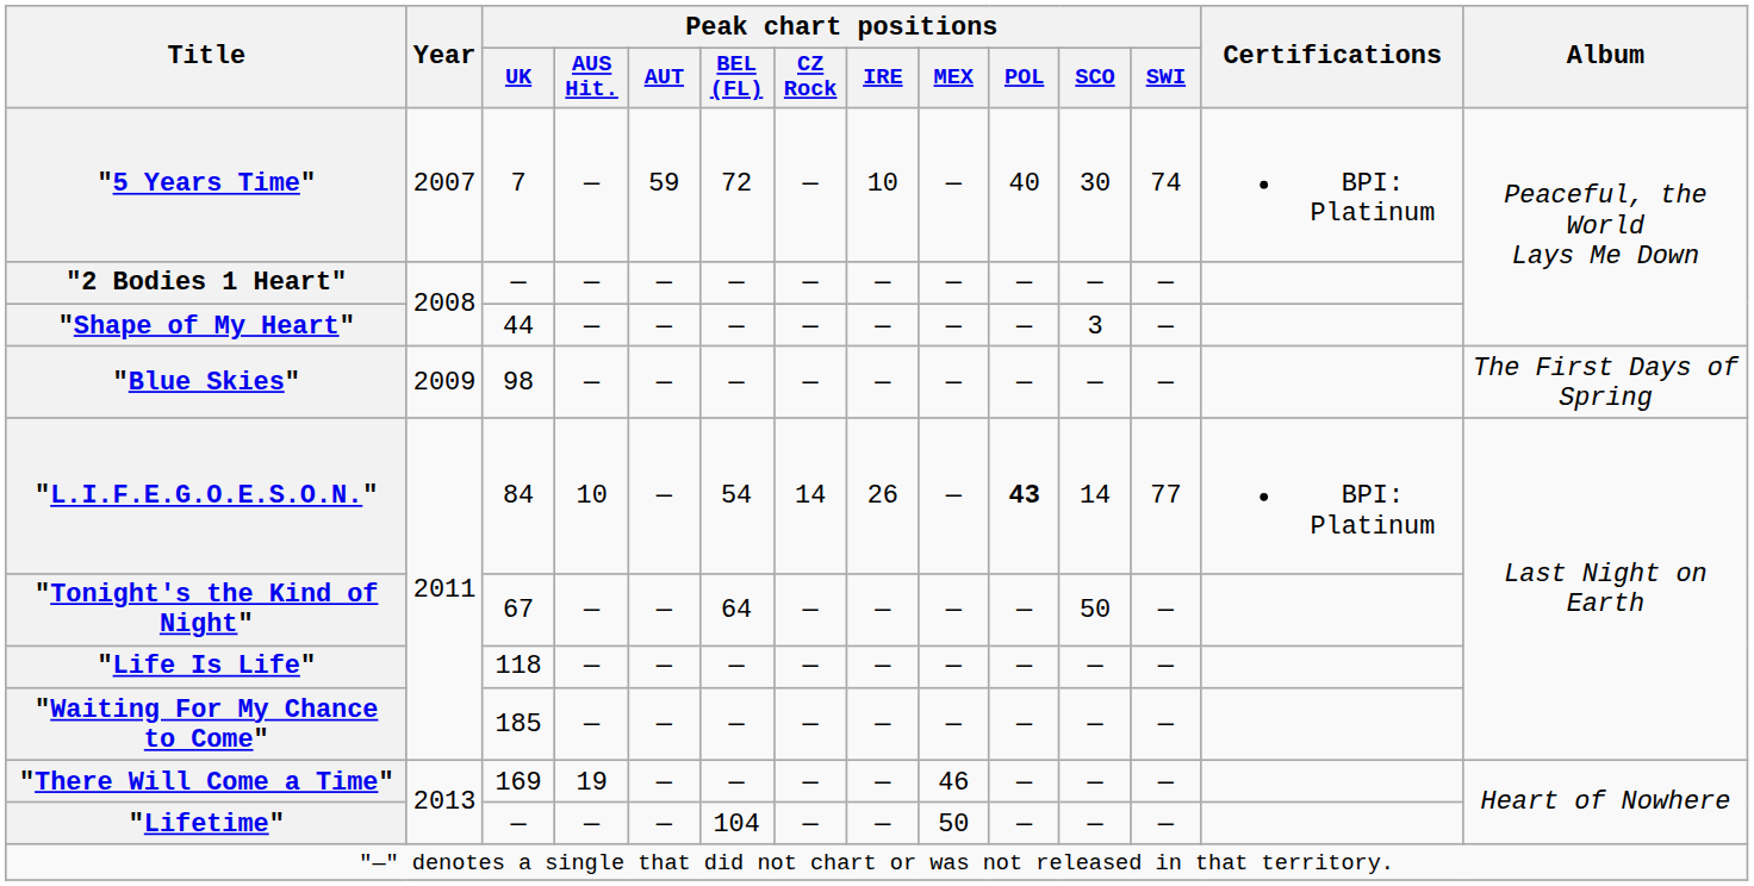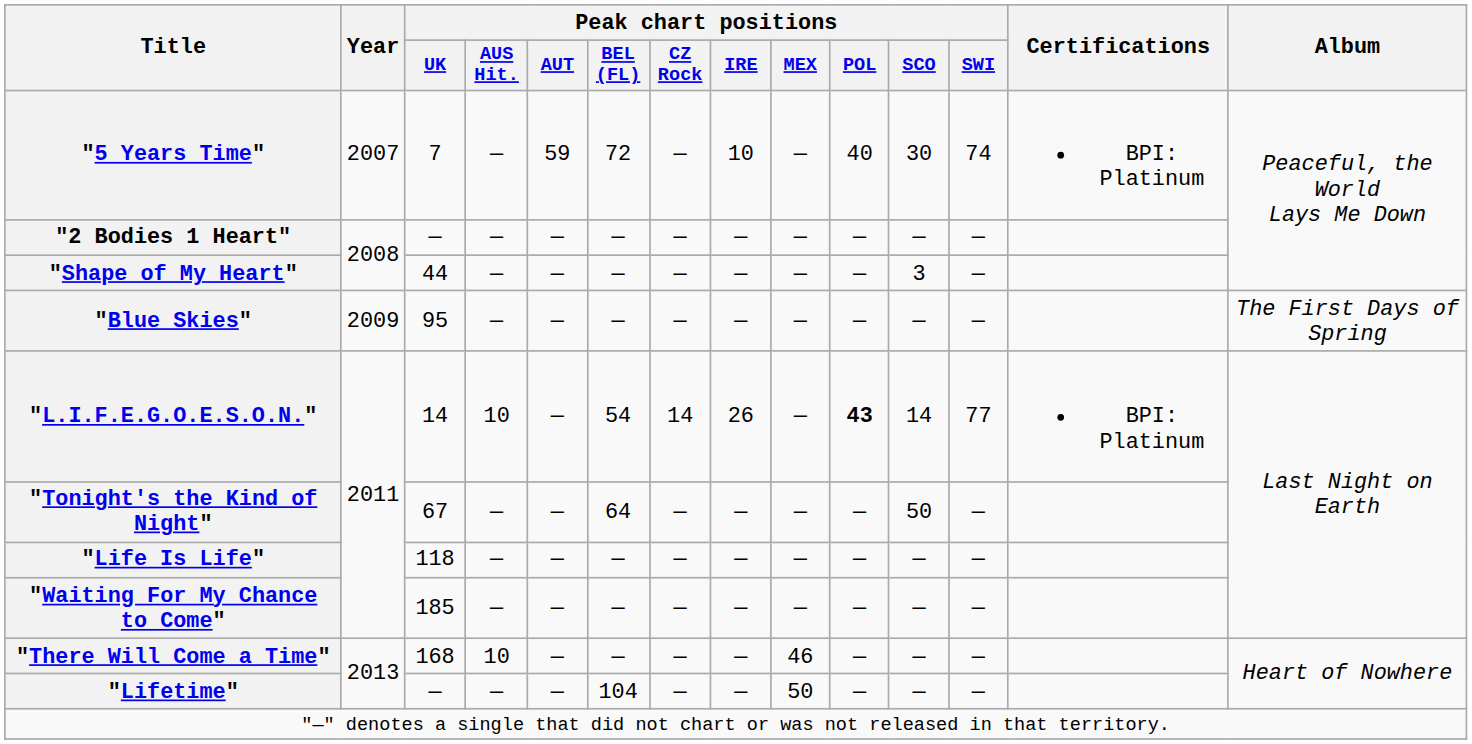"Blue Skies" | Peak chart positions / UK: 98 -> 95
"L.I.F.E.G.O.E.S.O.N." | Peak chart positions / UK: 84 -> 14
"There Will Come a Time" | Peak chart positions / UK: 169 -> 168
"There Will Come a Time" | Peak chart positions / AUS Hit.: 19 -> 10
